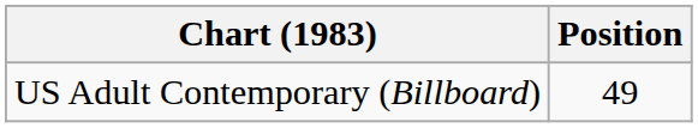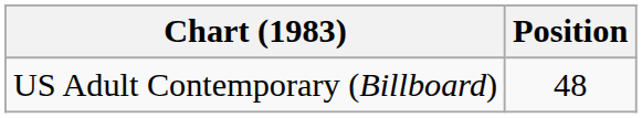US Adult Contemporary (Billboard) | Position: 49 -> 48
